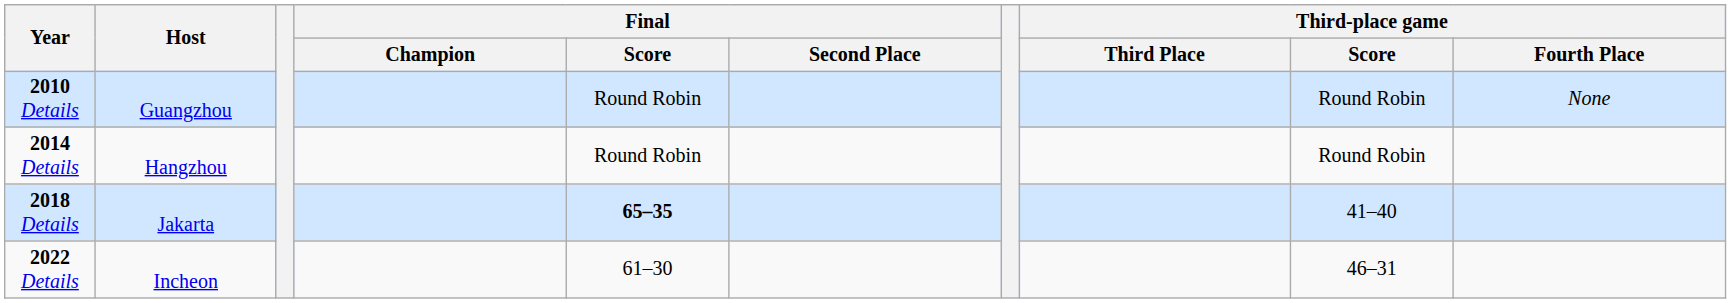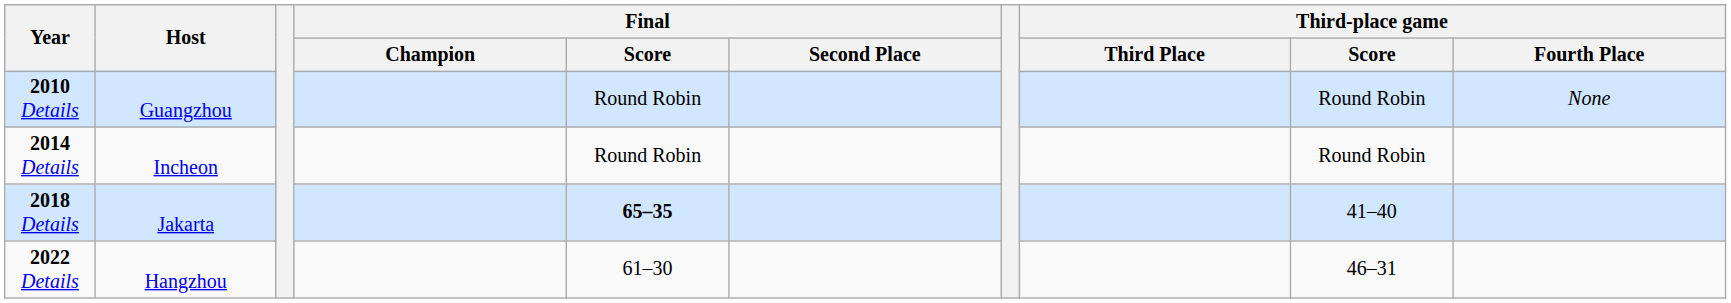2014 Details | Host: Hangzhou -> Incheon
2022 Details | Host: Incheon -> Hangzhou
